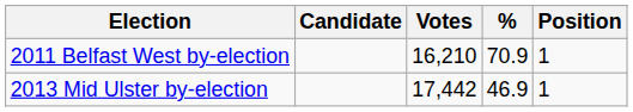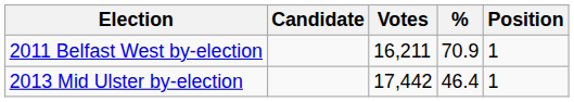2011 Belfast West by-election | Votes: 16,210 -> 16,211
2013 Mid Ulster by-election | %: 46.9 -> 46.4
